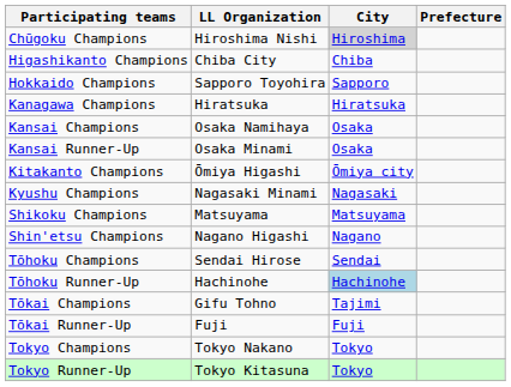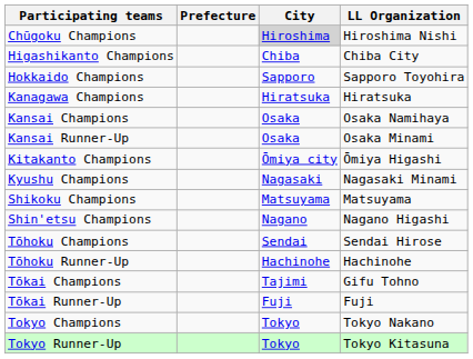columns swapped: Prefecture <-> LL Organization
Tōhoku Runner-Up | City: lightblue background -> no background
